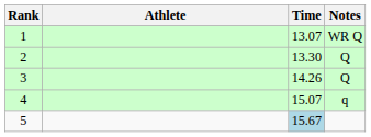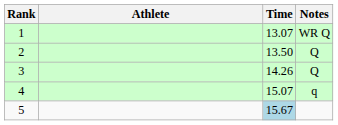2 | Time: 13.30 -> 13.50
